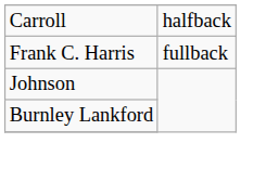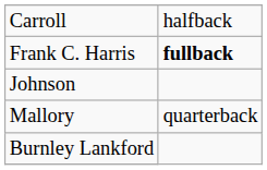Frank C. Harris | column 2: normal -> bold
+ row: Mallory | quarterback
